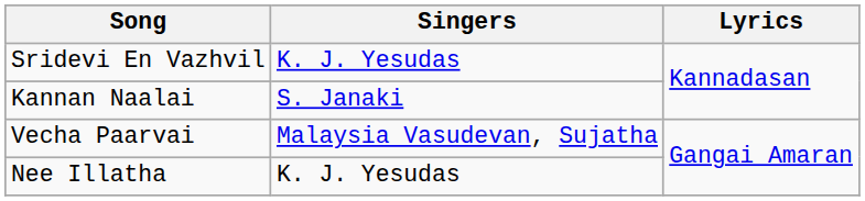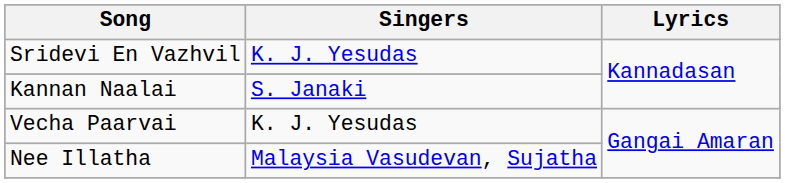Vecha Paarvai | Singers: Malaysia Vasudevan, Sujatha -> K. J. Yesudas
Nee Illatha | Singers: K. J. Yesudas -> Malaysia Vasudevan, Sujatha
